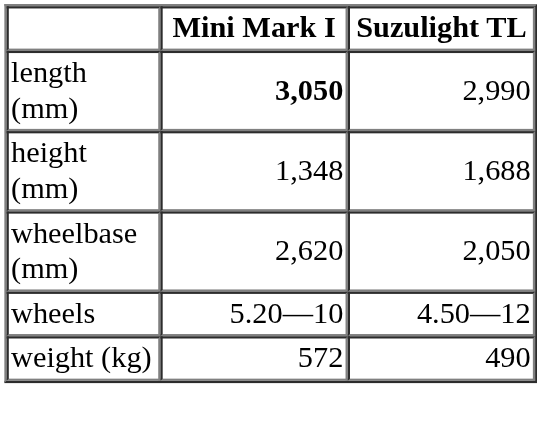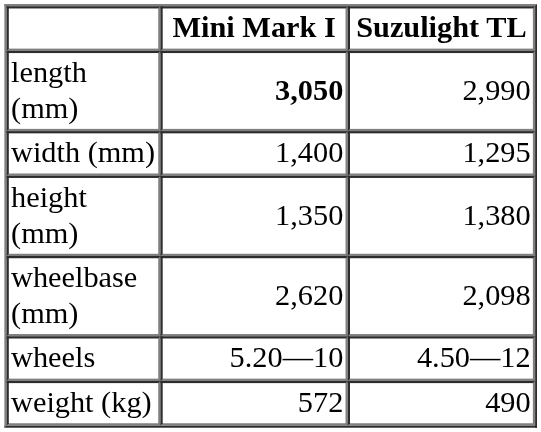+ row: width (mm) | 1,400 | 1,295
height (mm) | Mini Mark I: 1,348 -> 1,350
height (mm) | Suzulight TL: 1,688 -> 1,380
wheelbase (mm) | Suzulight TL: 2,050 -> 2,098
